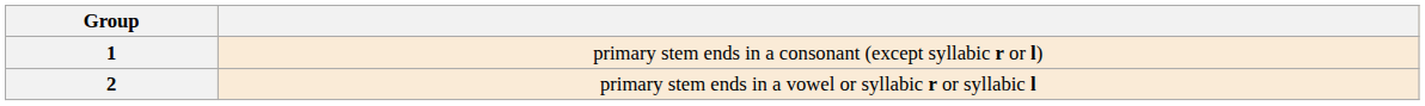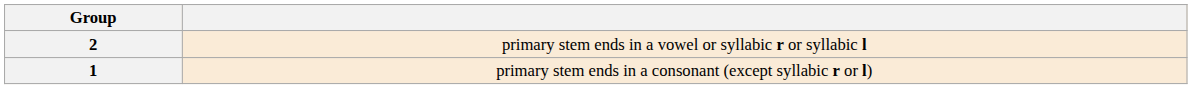rows swapped: 1 <-> 2
